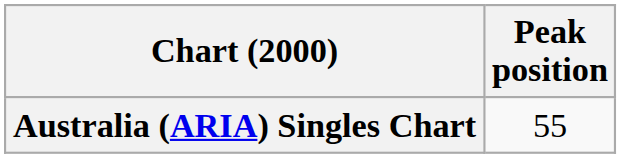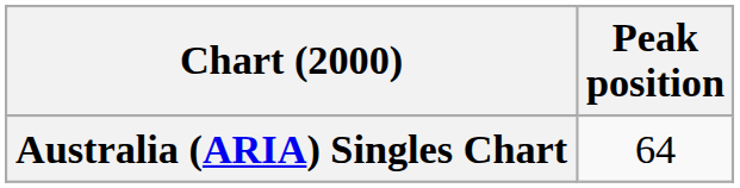Australia (ARIA) Singles Chart | Peak position: 55 -> 64
